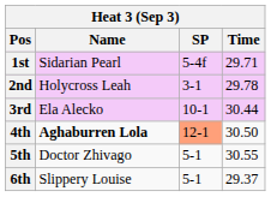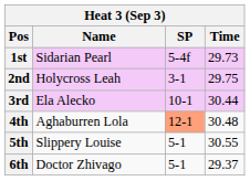1st | Time: 29.71 -> 29.73
2nd | Time: 29.78 -> 29.75
4th | Name: bold -> normal
4th | Time: 30.50 -> 30.48
5th | Name: Doctor Zhivago -> Slippery Louise
6th | Name: Slippery Louise -> Doctor Zhivago
